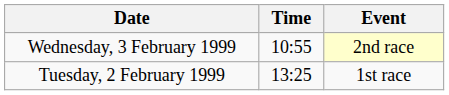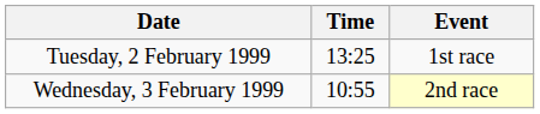rows swapped: Tuesday, 2 February 1999 <-> Wednesday, 3 February 1999
